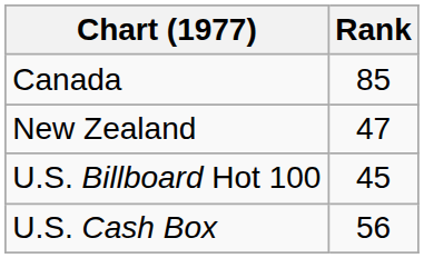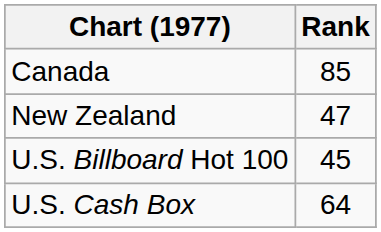U.S. Cash Box | Rank: 56 -> 64
